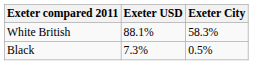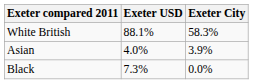+ row: Asian | 4.0% | 3.9%
Black | Exeter City: 0.5% -> 0.0%
